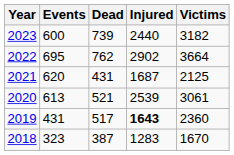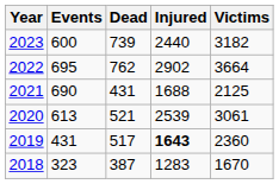2021 | Events: 620 -> 690
2021 | Injured: 1687 -> 1688
